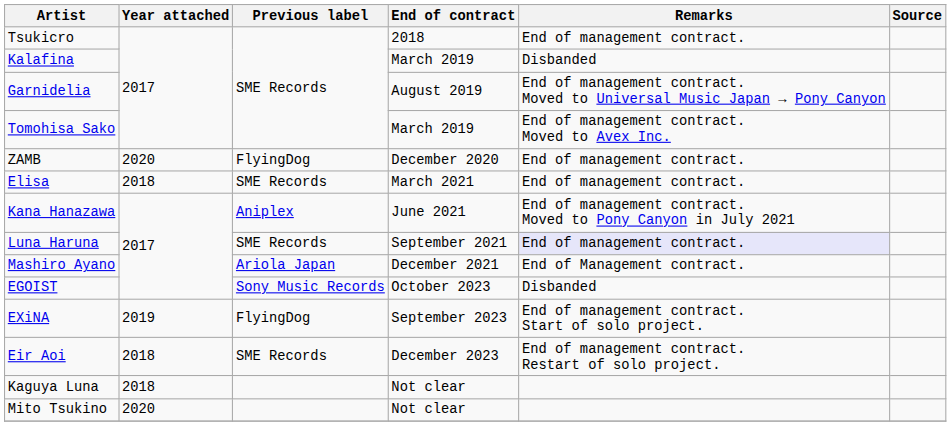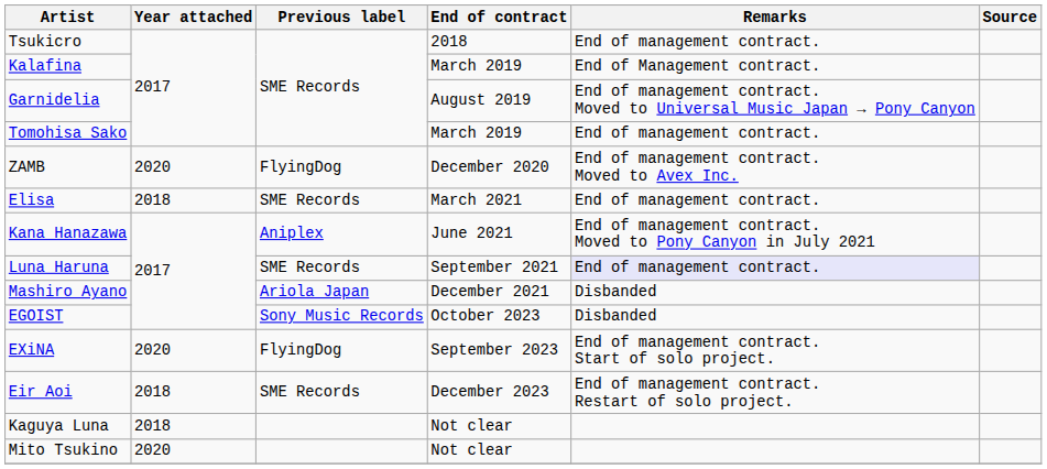Kalafina | Remarks: Disbanded -> End of Management contract.
Tomohisa Sako | Remarks: End of management contract. Moved to Avex Inc. -> End of management contract.
ZAMB | Remarks: End of management contract. -> End of management contract. Moved to Avex Inc.
Mashiro Ayano | Remarks: End of Management contract. -> Disbanded
EXiNA | Year attached: 2019 -> 2020
